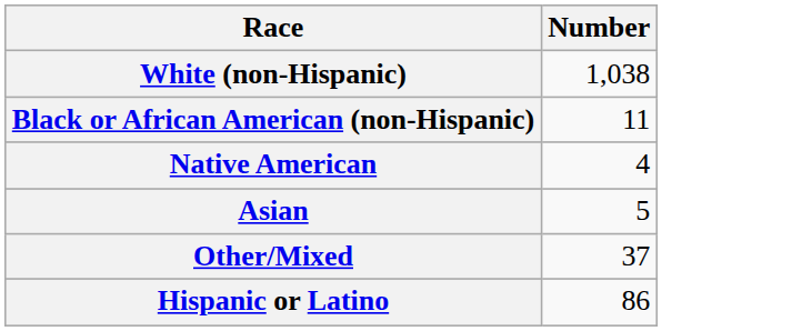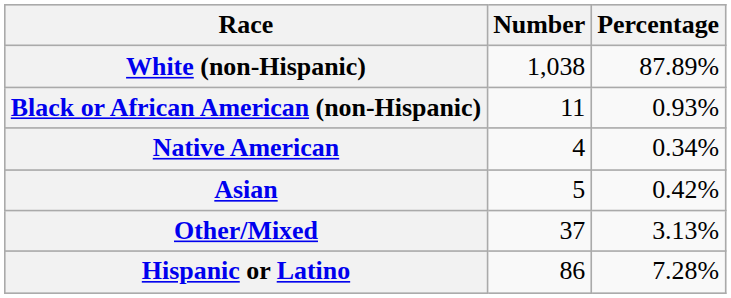+ column: Percentage | 87.89% | 0.93% | 0.34% | 0.42% | 3.13% | 7.28%
